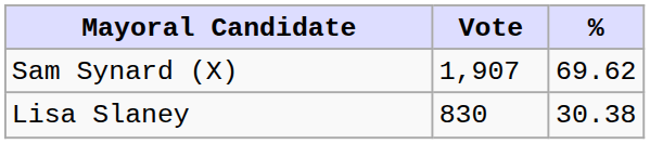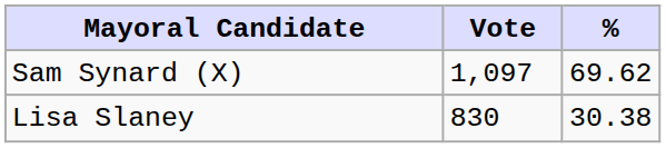Sam Synard (X) | Vote: 1,907 -> 1,097
